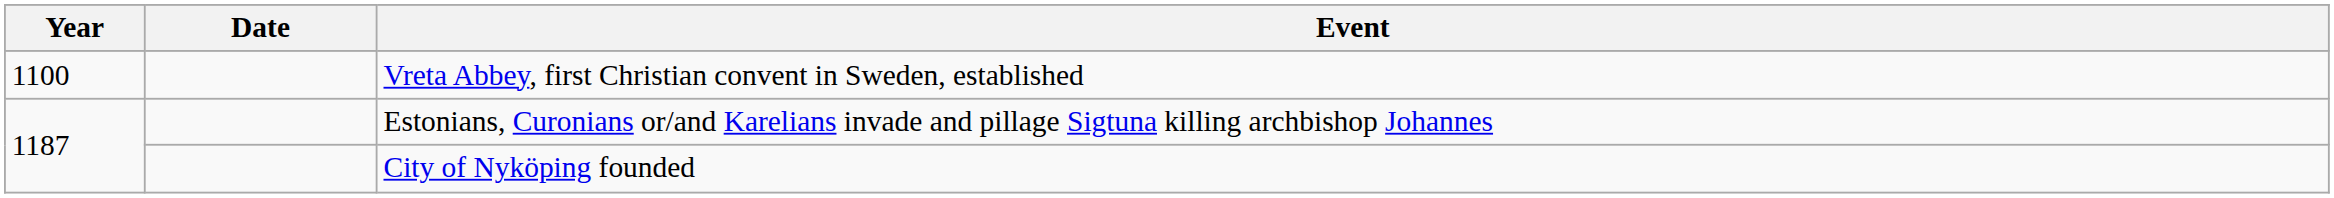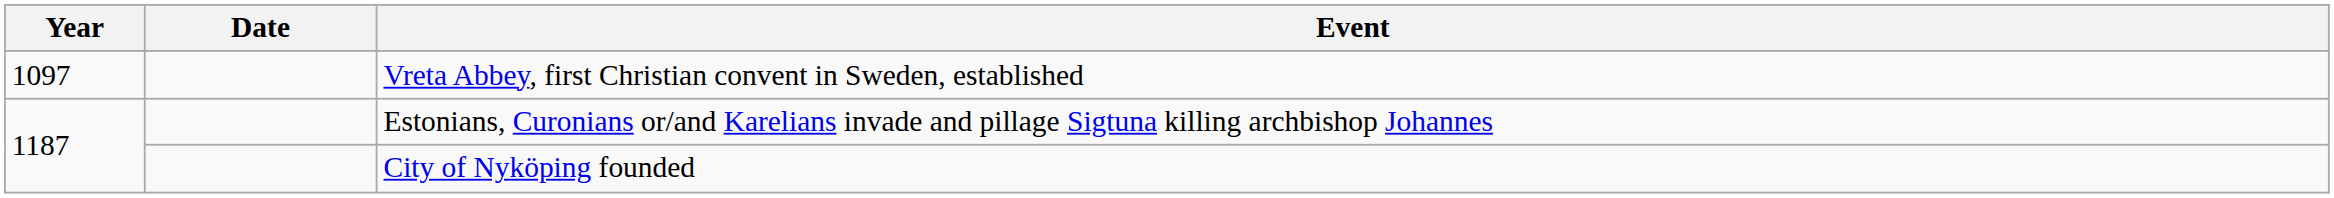Vreta Abbey, first Christian convent in Sweden, established | Year: 1100 -> 1097
